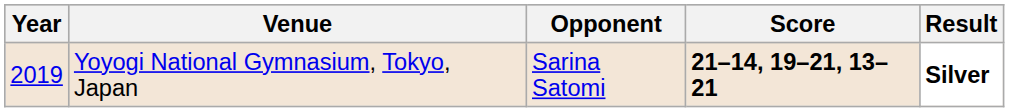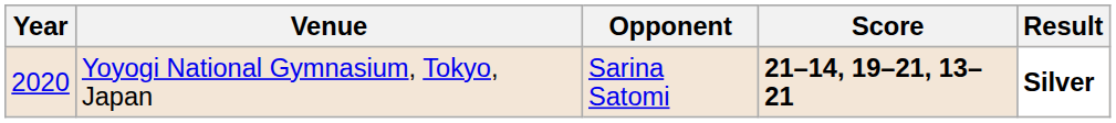Yoyogi National Gymnasium, Tokyo, Japan | Year: 2019 -> 2020
